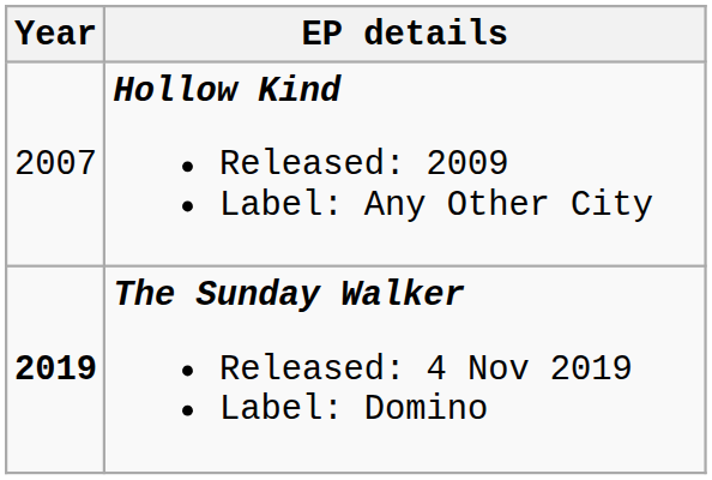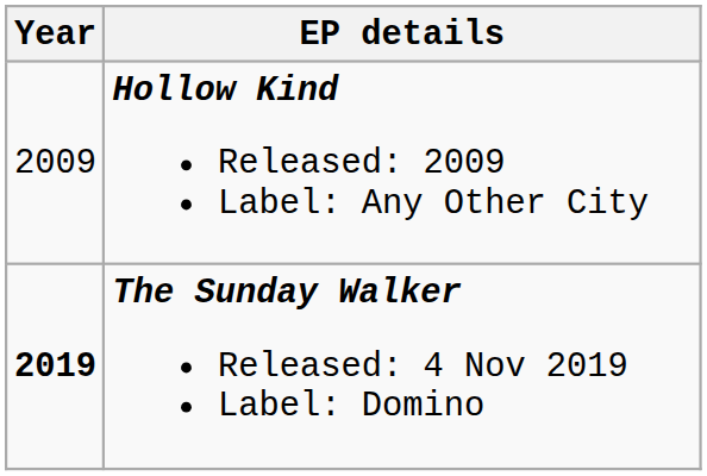Hollow Kind Released: 2009 Label: Any Other City | Year: 2007 -> 2009
